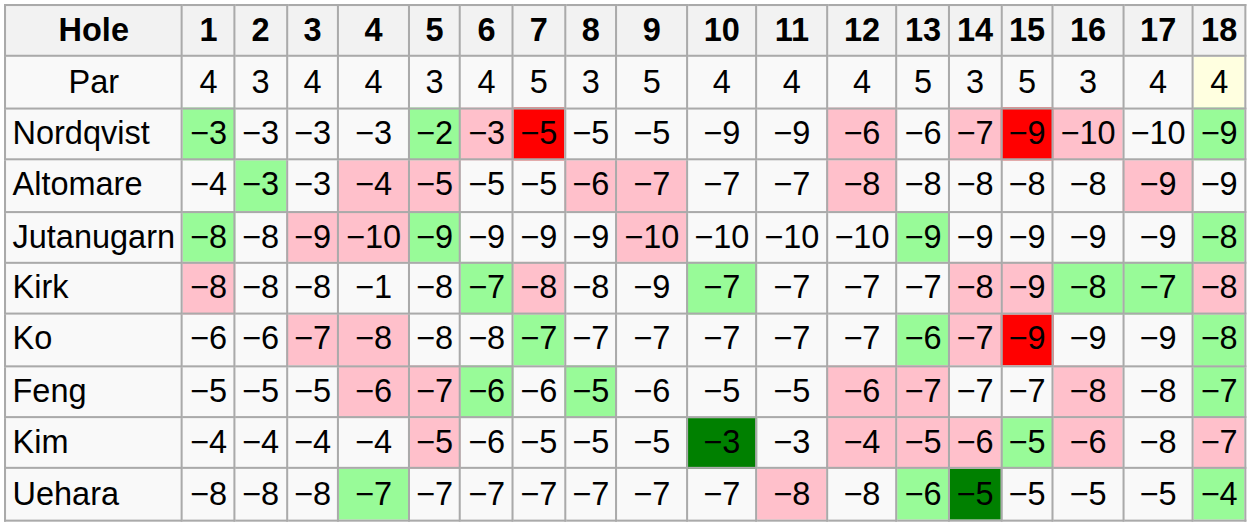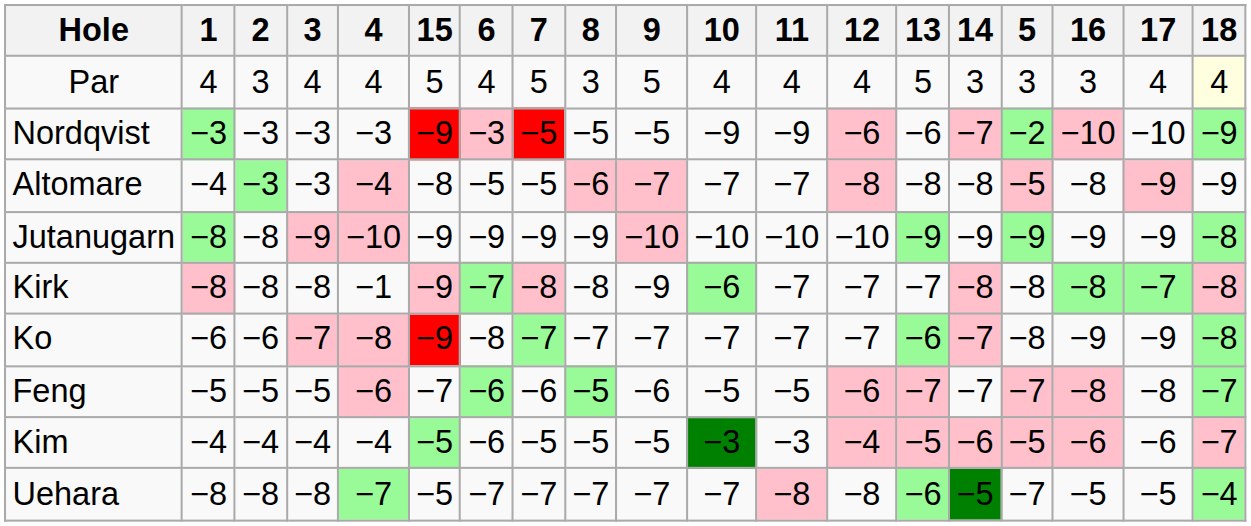columns swapped: 5 <-> 15
Kirk | 10: −7 -> −6
Kim | 17: −8 -> −6
